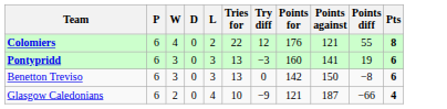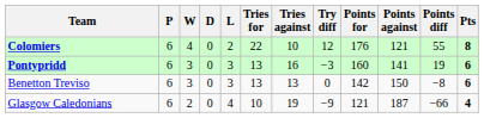+ column: Tries against | 10 | 16 | 13 | 19
